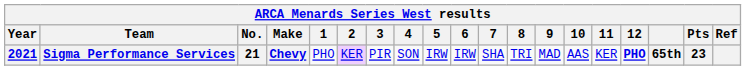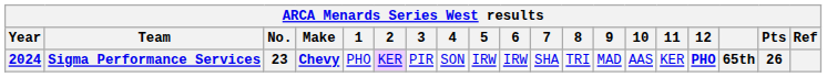Sigma Performance Services | Year: 2021 -> 2024
Sigma Performance Services | No.: 21 -> 23
Sigma Performance Services | Pts: 23 -> 26
